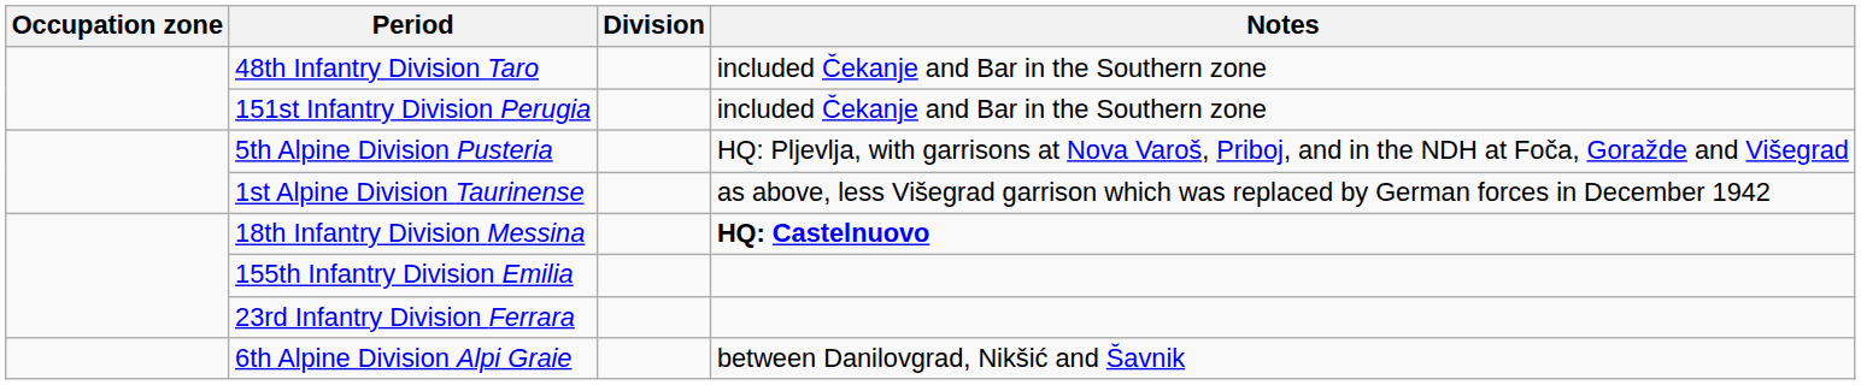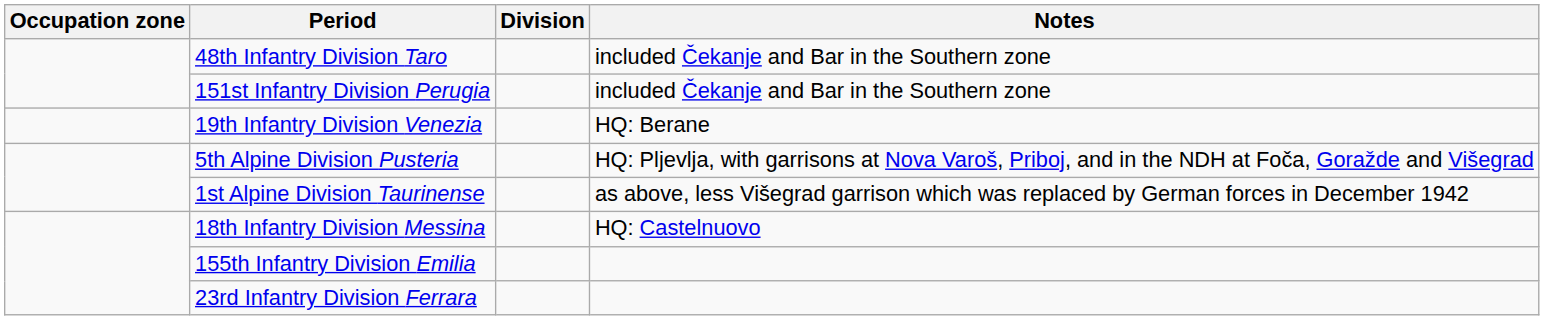+ row: 19th Infantry Division Venezia | HQ: Berane
18th Infantry Division Messina | Notes: bold -> normal
- row: 6th Alpine Division Alpi Graie | between Danilovgrad, Nikšić and Šavnik
